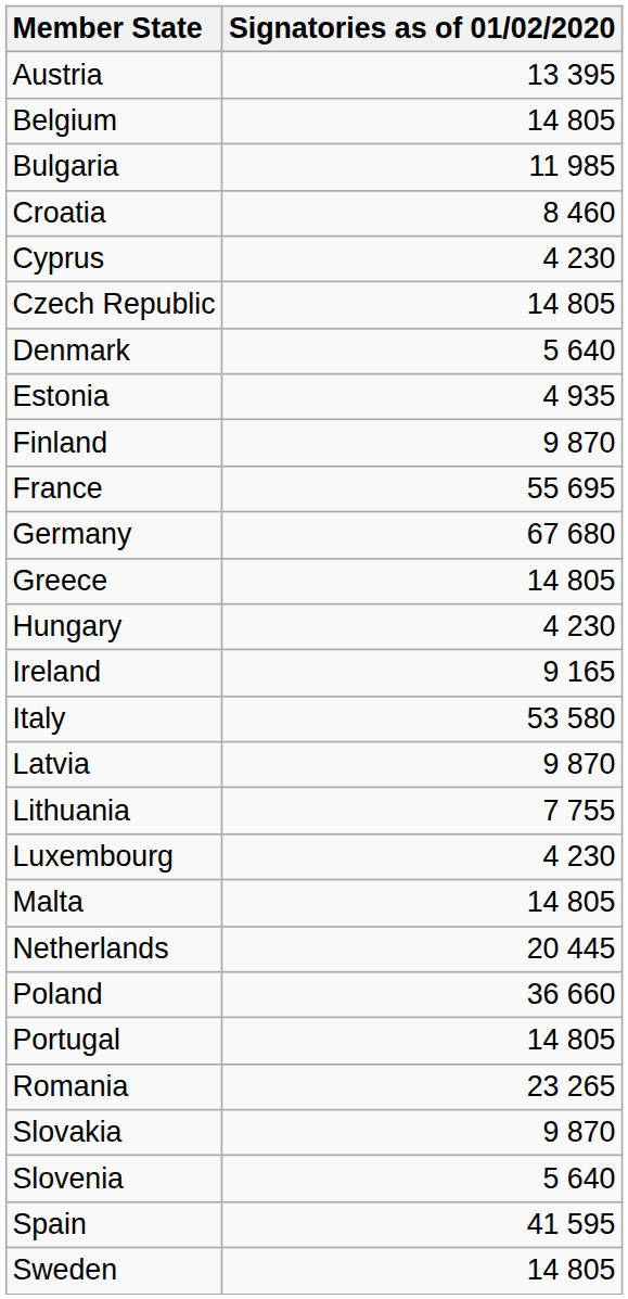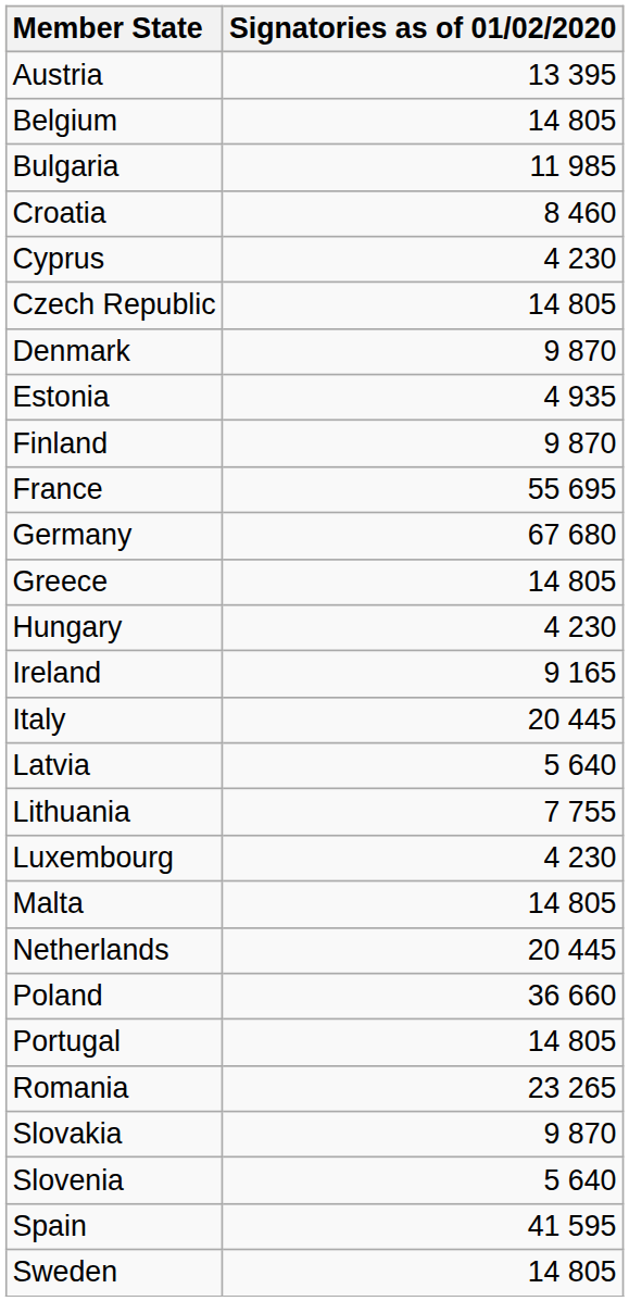Denmark | Signatories as of 01/02/2020: 5 640 -> 9 870
Italy | Signatories as of 01/02/2020: 53 580 -> 20 445
Latvia | Signatories as of 01/02/2020: 9 870 -> 5 640
